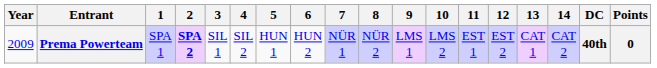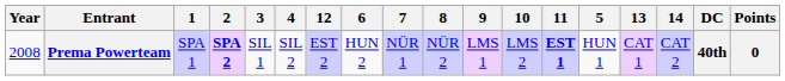columns swapped: 5 <-> 12
Prema Powerteam | Year: 2009 -> 2008
Prema Powerteam | 11: normal -> bold
